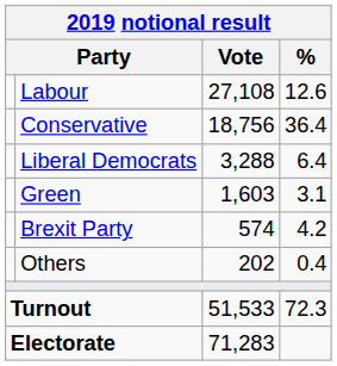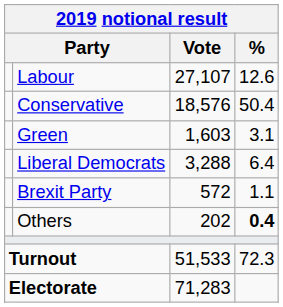Labour | Vote: 27,108 -> 27,107
Conservative | Vote: 18,756 -> 18,576
Conservative | %: 36.4 -> 50.4
rows swapped: Liberal Democrats <-> Green
Brexit Party | Vote: 574 -> 572
Brexit Party | %: 4.2 -> 1.1
Others | %: normal -> bold
